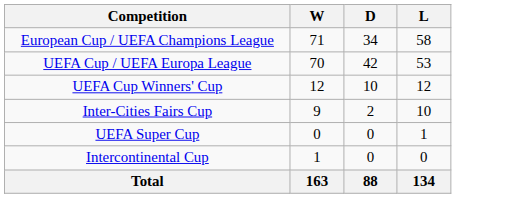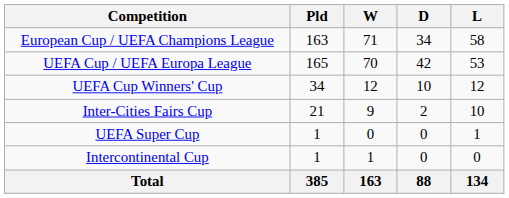+ column: Pld | 163 | 165 | 34 | 21 | 1 | 1 | 385
